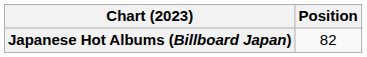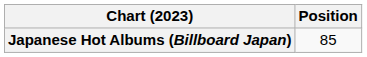Japanese Hot Albums (Billboard Japan) | Position: 82 -> 85
